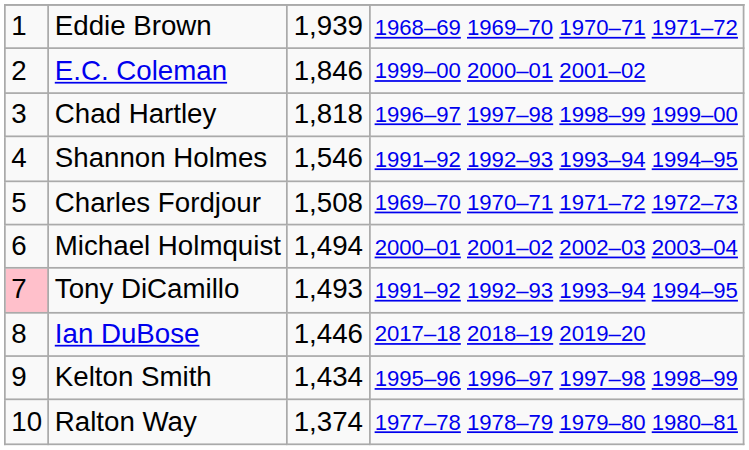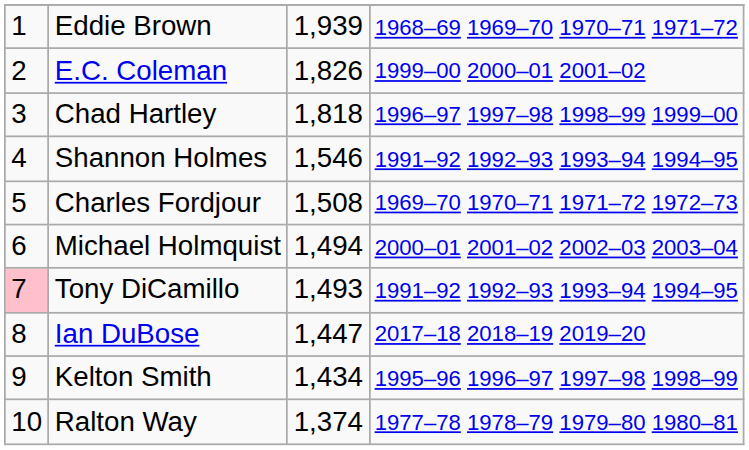E.C. Coleman | column 3: 1,846 -> 1,826
Ian DuBose | column 3: 1,446 -> 1,447
